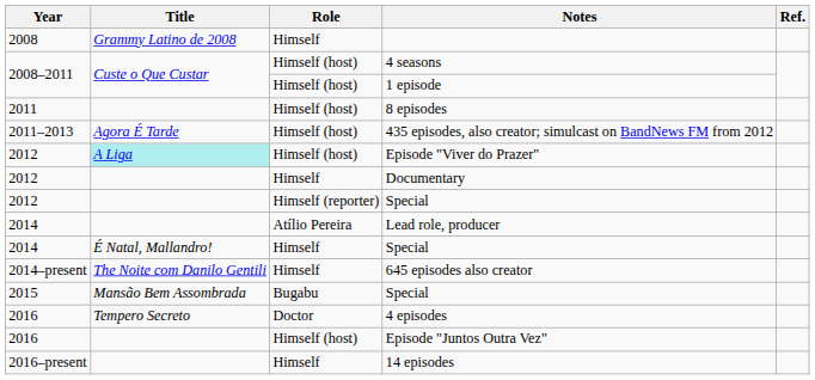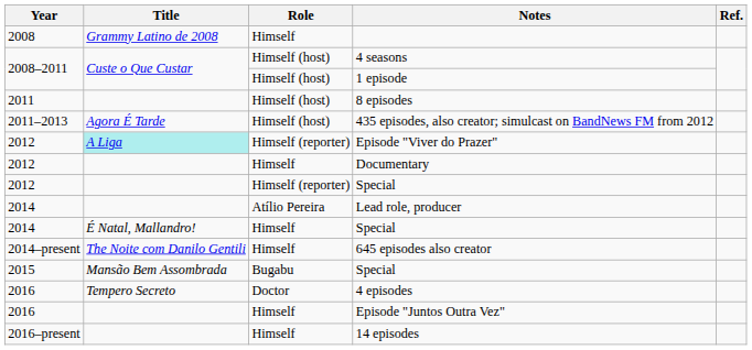Episode "Viver do Prazer" | Role: Himself (host) -> Himself (reporter)
Episode "Juntos Outra Vez" | Role: Himself (host) -> Himself
